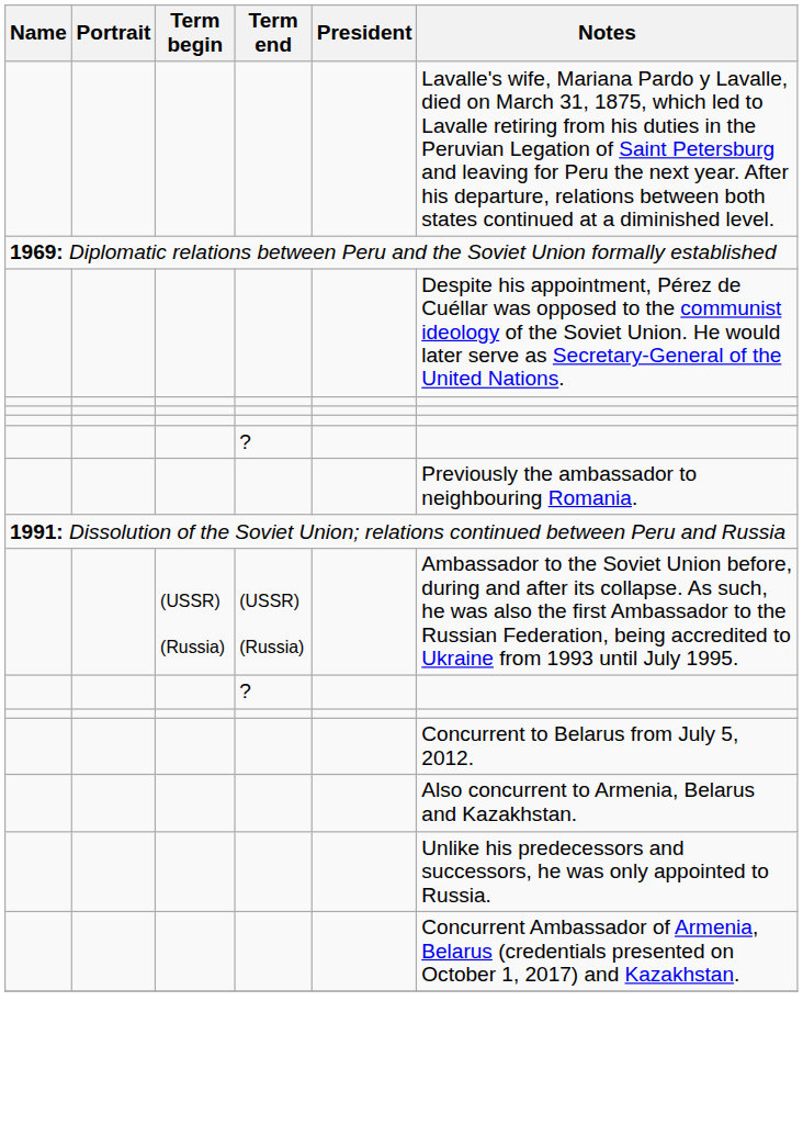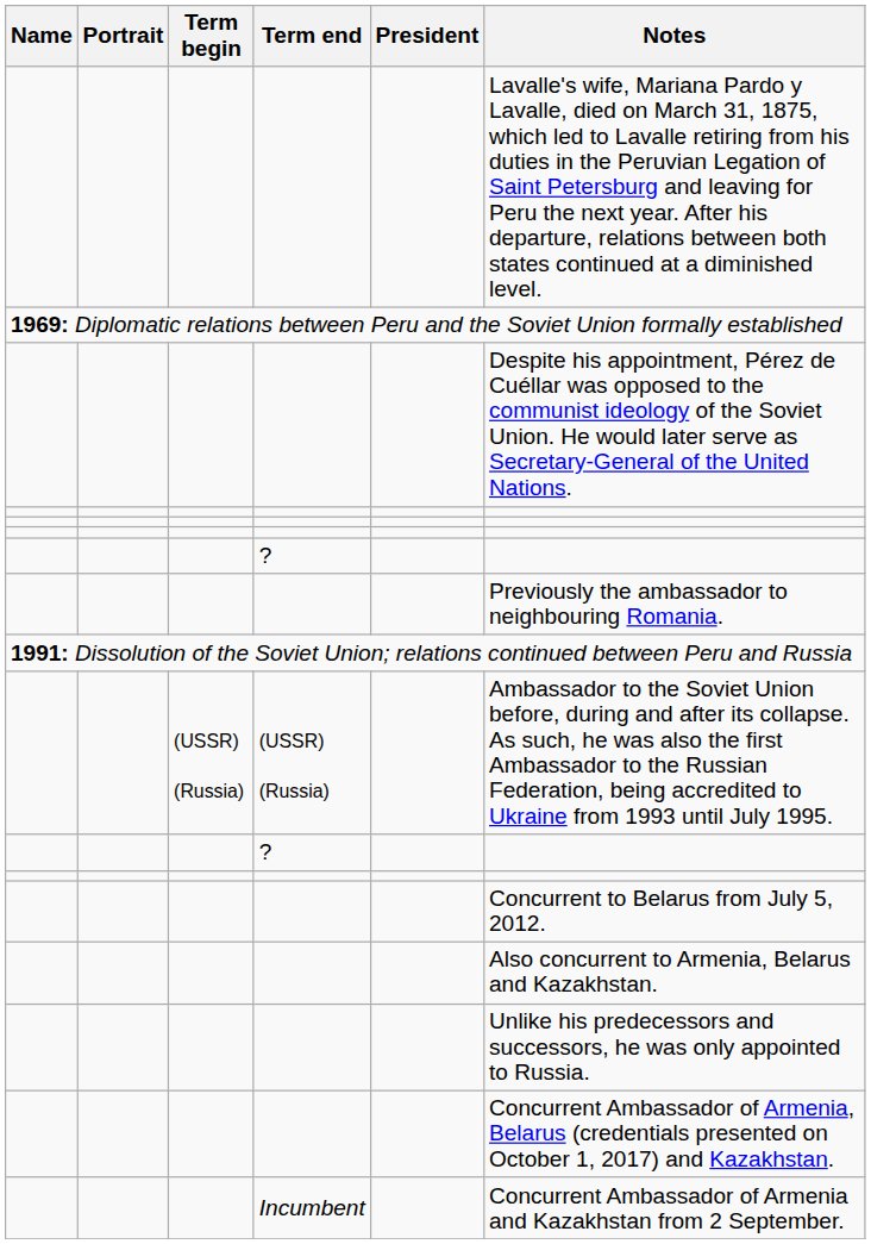+ row: Incumbent | Concurrent Ambassador of Armenia and Kazakhstan from 2 September.
